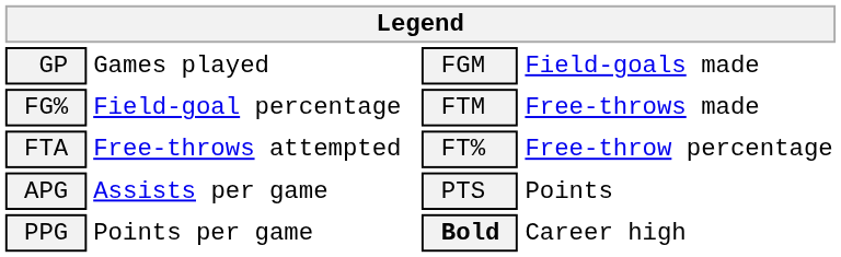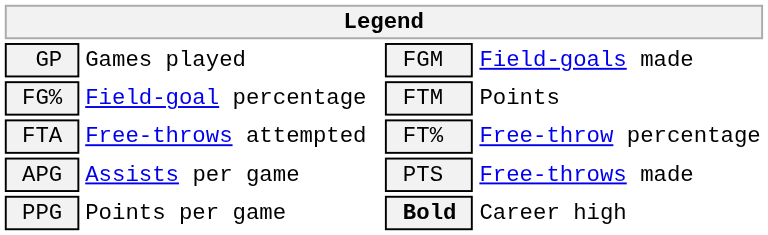FG% | column 4: Free-throws made -> Points
APG | column 4: Points -> Free-throws made
